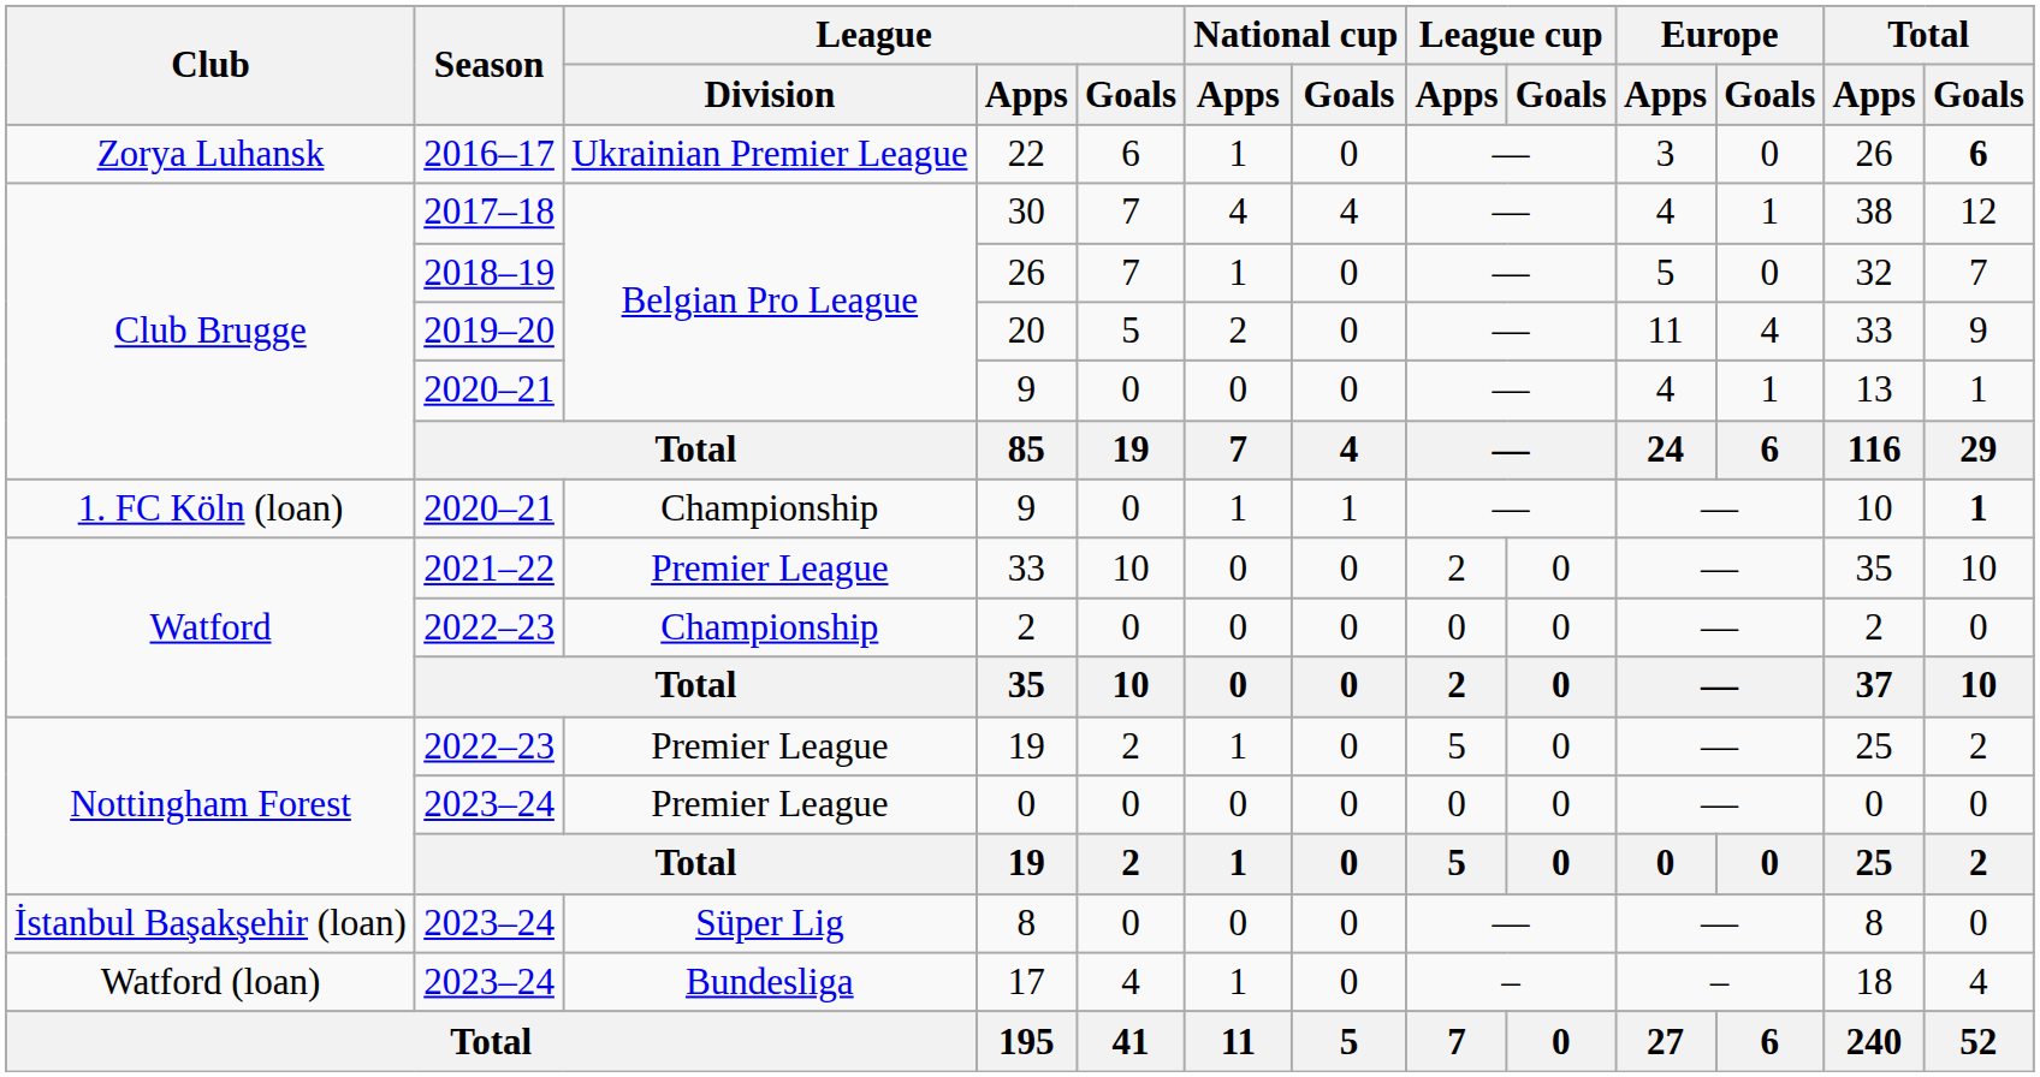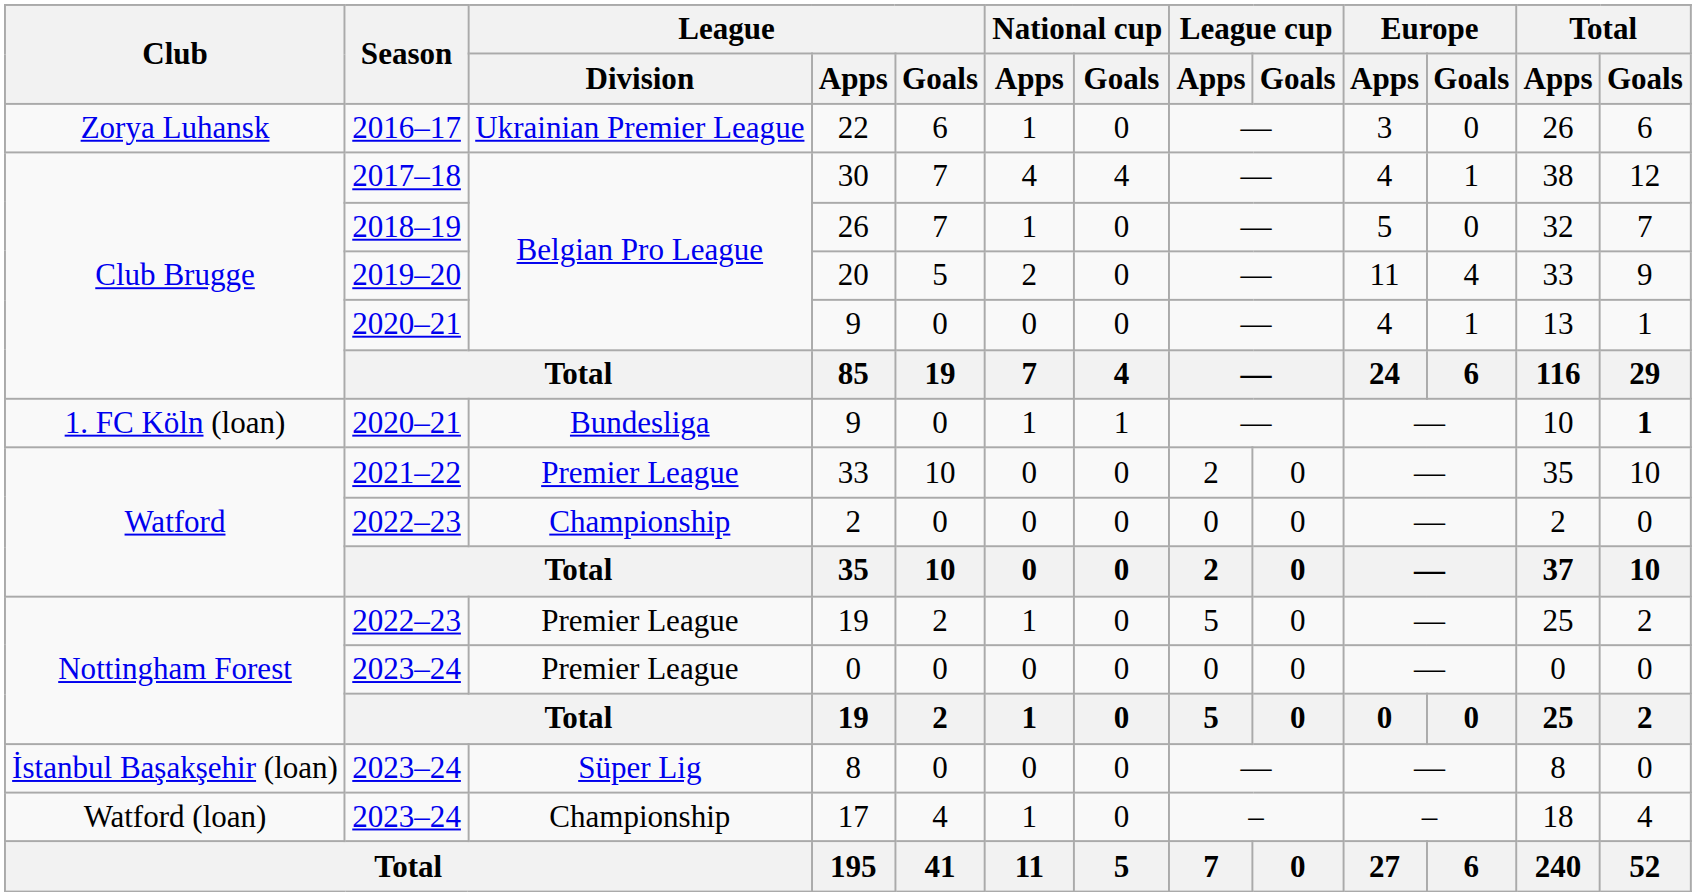22 | Total / Goals: bold -> normal
1. FC Köln (loan) / 9 | League / Division: Championship -> Bundesliga
17 | League / Division: Bundesliga -> Championship
